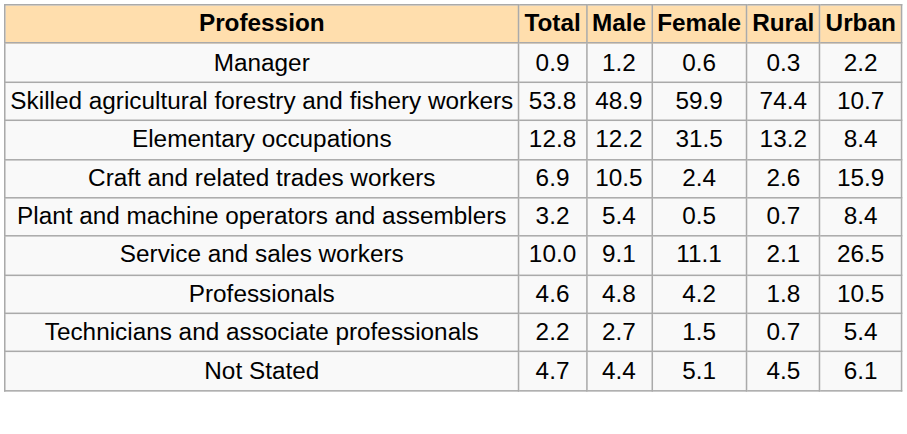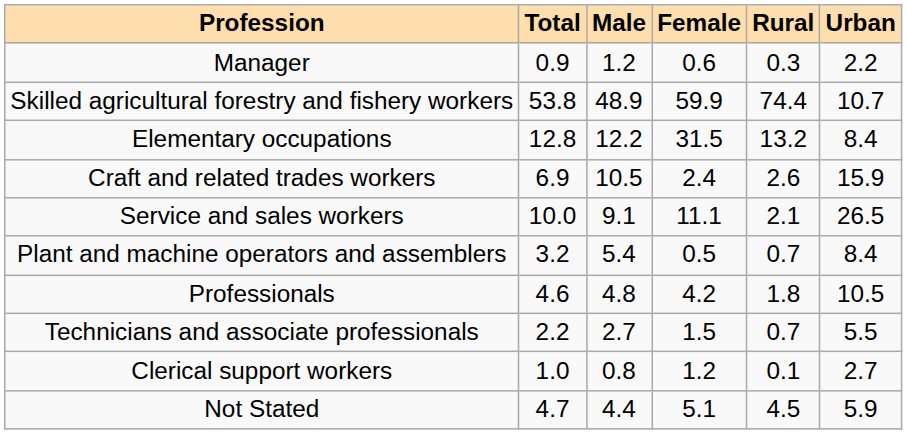rows swapped: Service and sales workers <-> Plant and machine operators and assemblers
Technicians and associate professionals | Urban: 5.4 -> 5.5
+ row: Clerical support workers | 1.0 | 0.8 | 1.2 | 0.1 | 2.7
Not Stated | Urban: 6.1 -> 5.9
